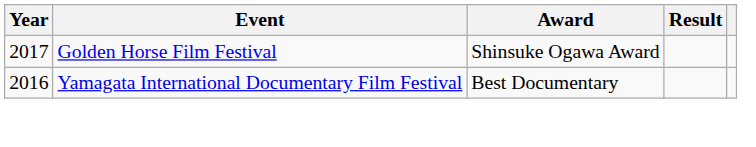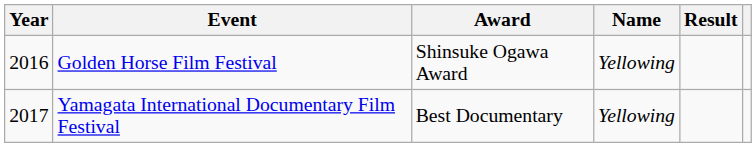+ column: Name | Yellowing | Yellowing
Golden Horse Film Festival | Year: 2017 -> 2016
Yamagata International Documentary Film Festival | Year: 2016 -> 2017
